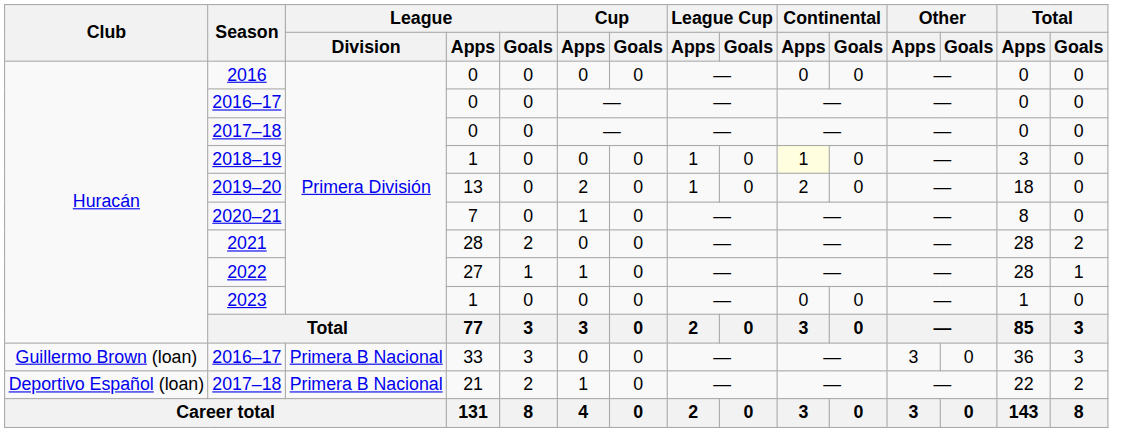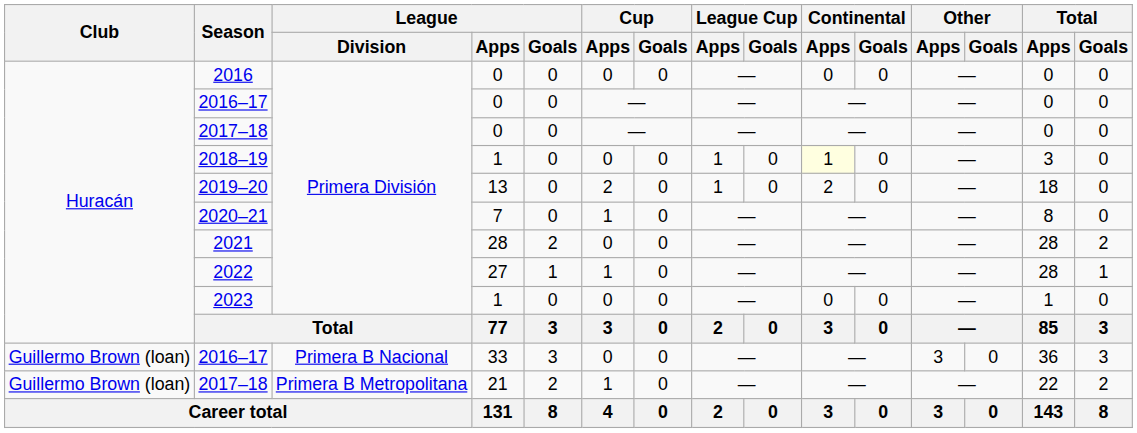2017–18 / 21 | Club: Deportivo Español (loan) -> Guillermo Brown (loan)
2017–18 / 21 | League / Division: Primera B Nacional -> Primera B Metropolitana
